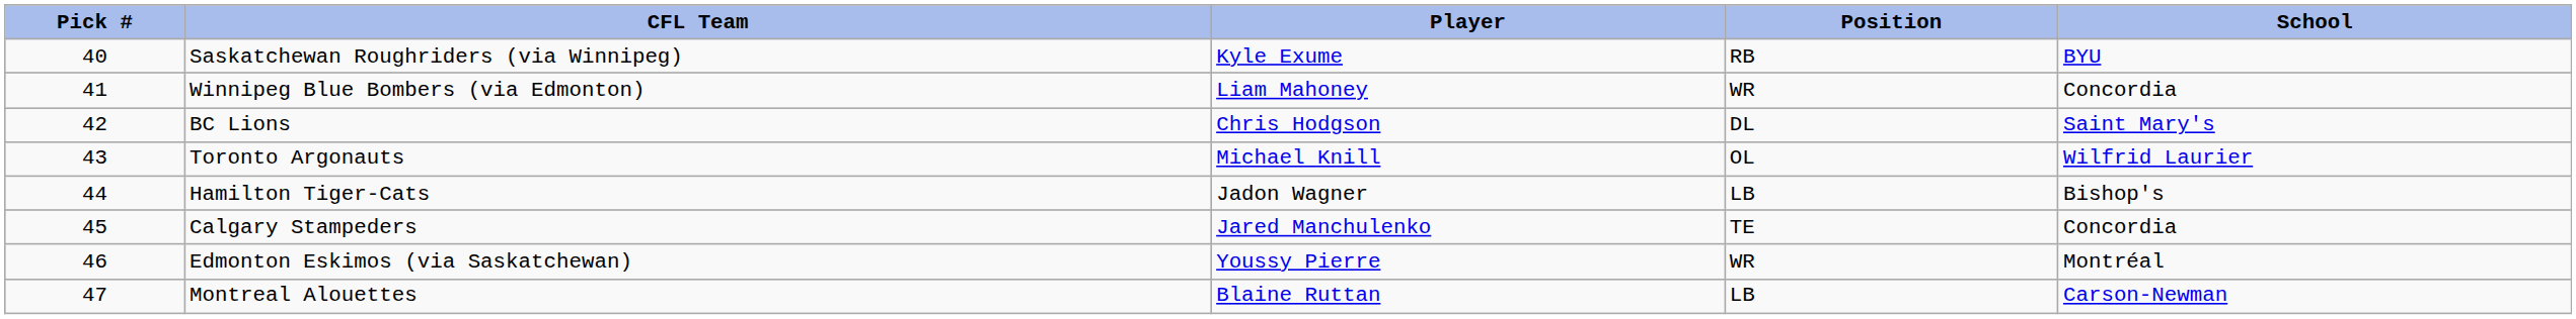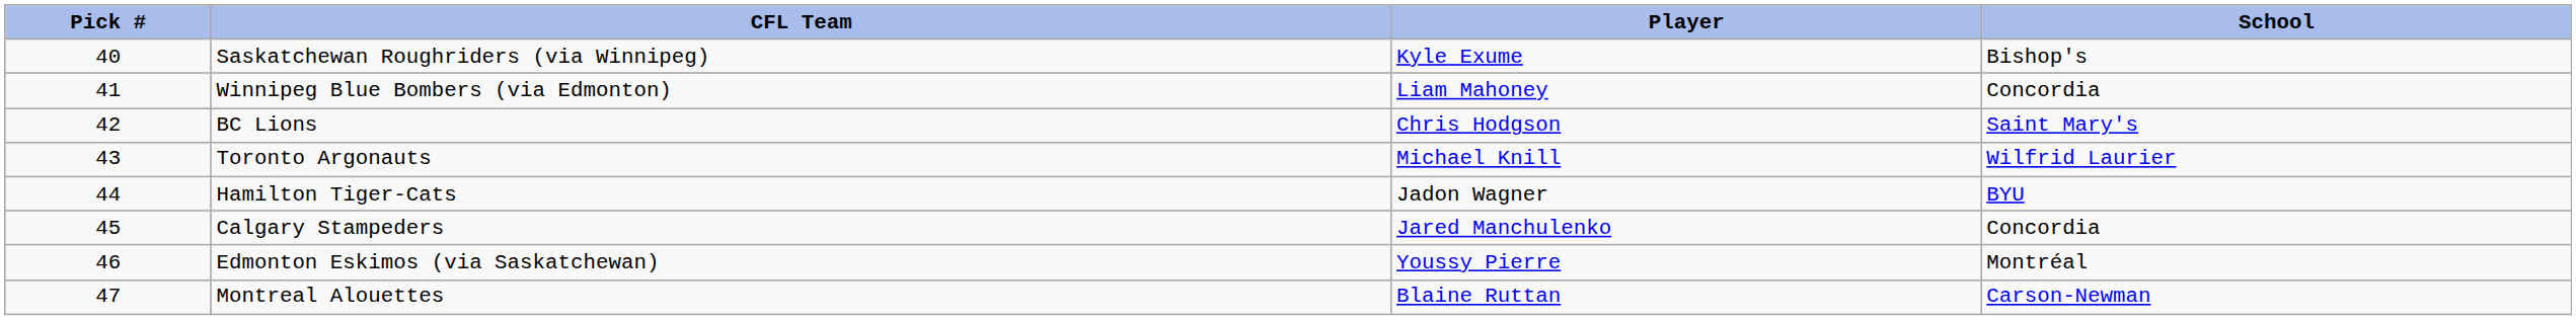- column: Position | RB | WR | DL | OL | LB | TE | WR | LB
Saskatchewan Roughriders (via Winnipeg) | School: BYU -> Bishop's
Hamilton Tiger-Cats | School: Bishop's -> BYU
